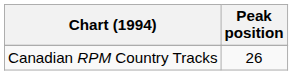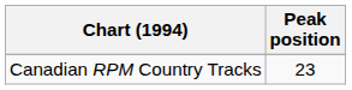Canadian RPM Country Tracks | Peak position: 26 -> 23
